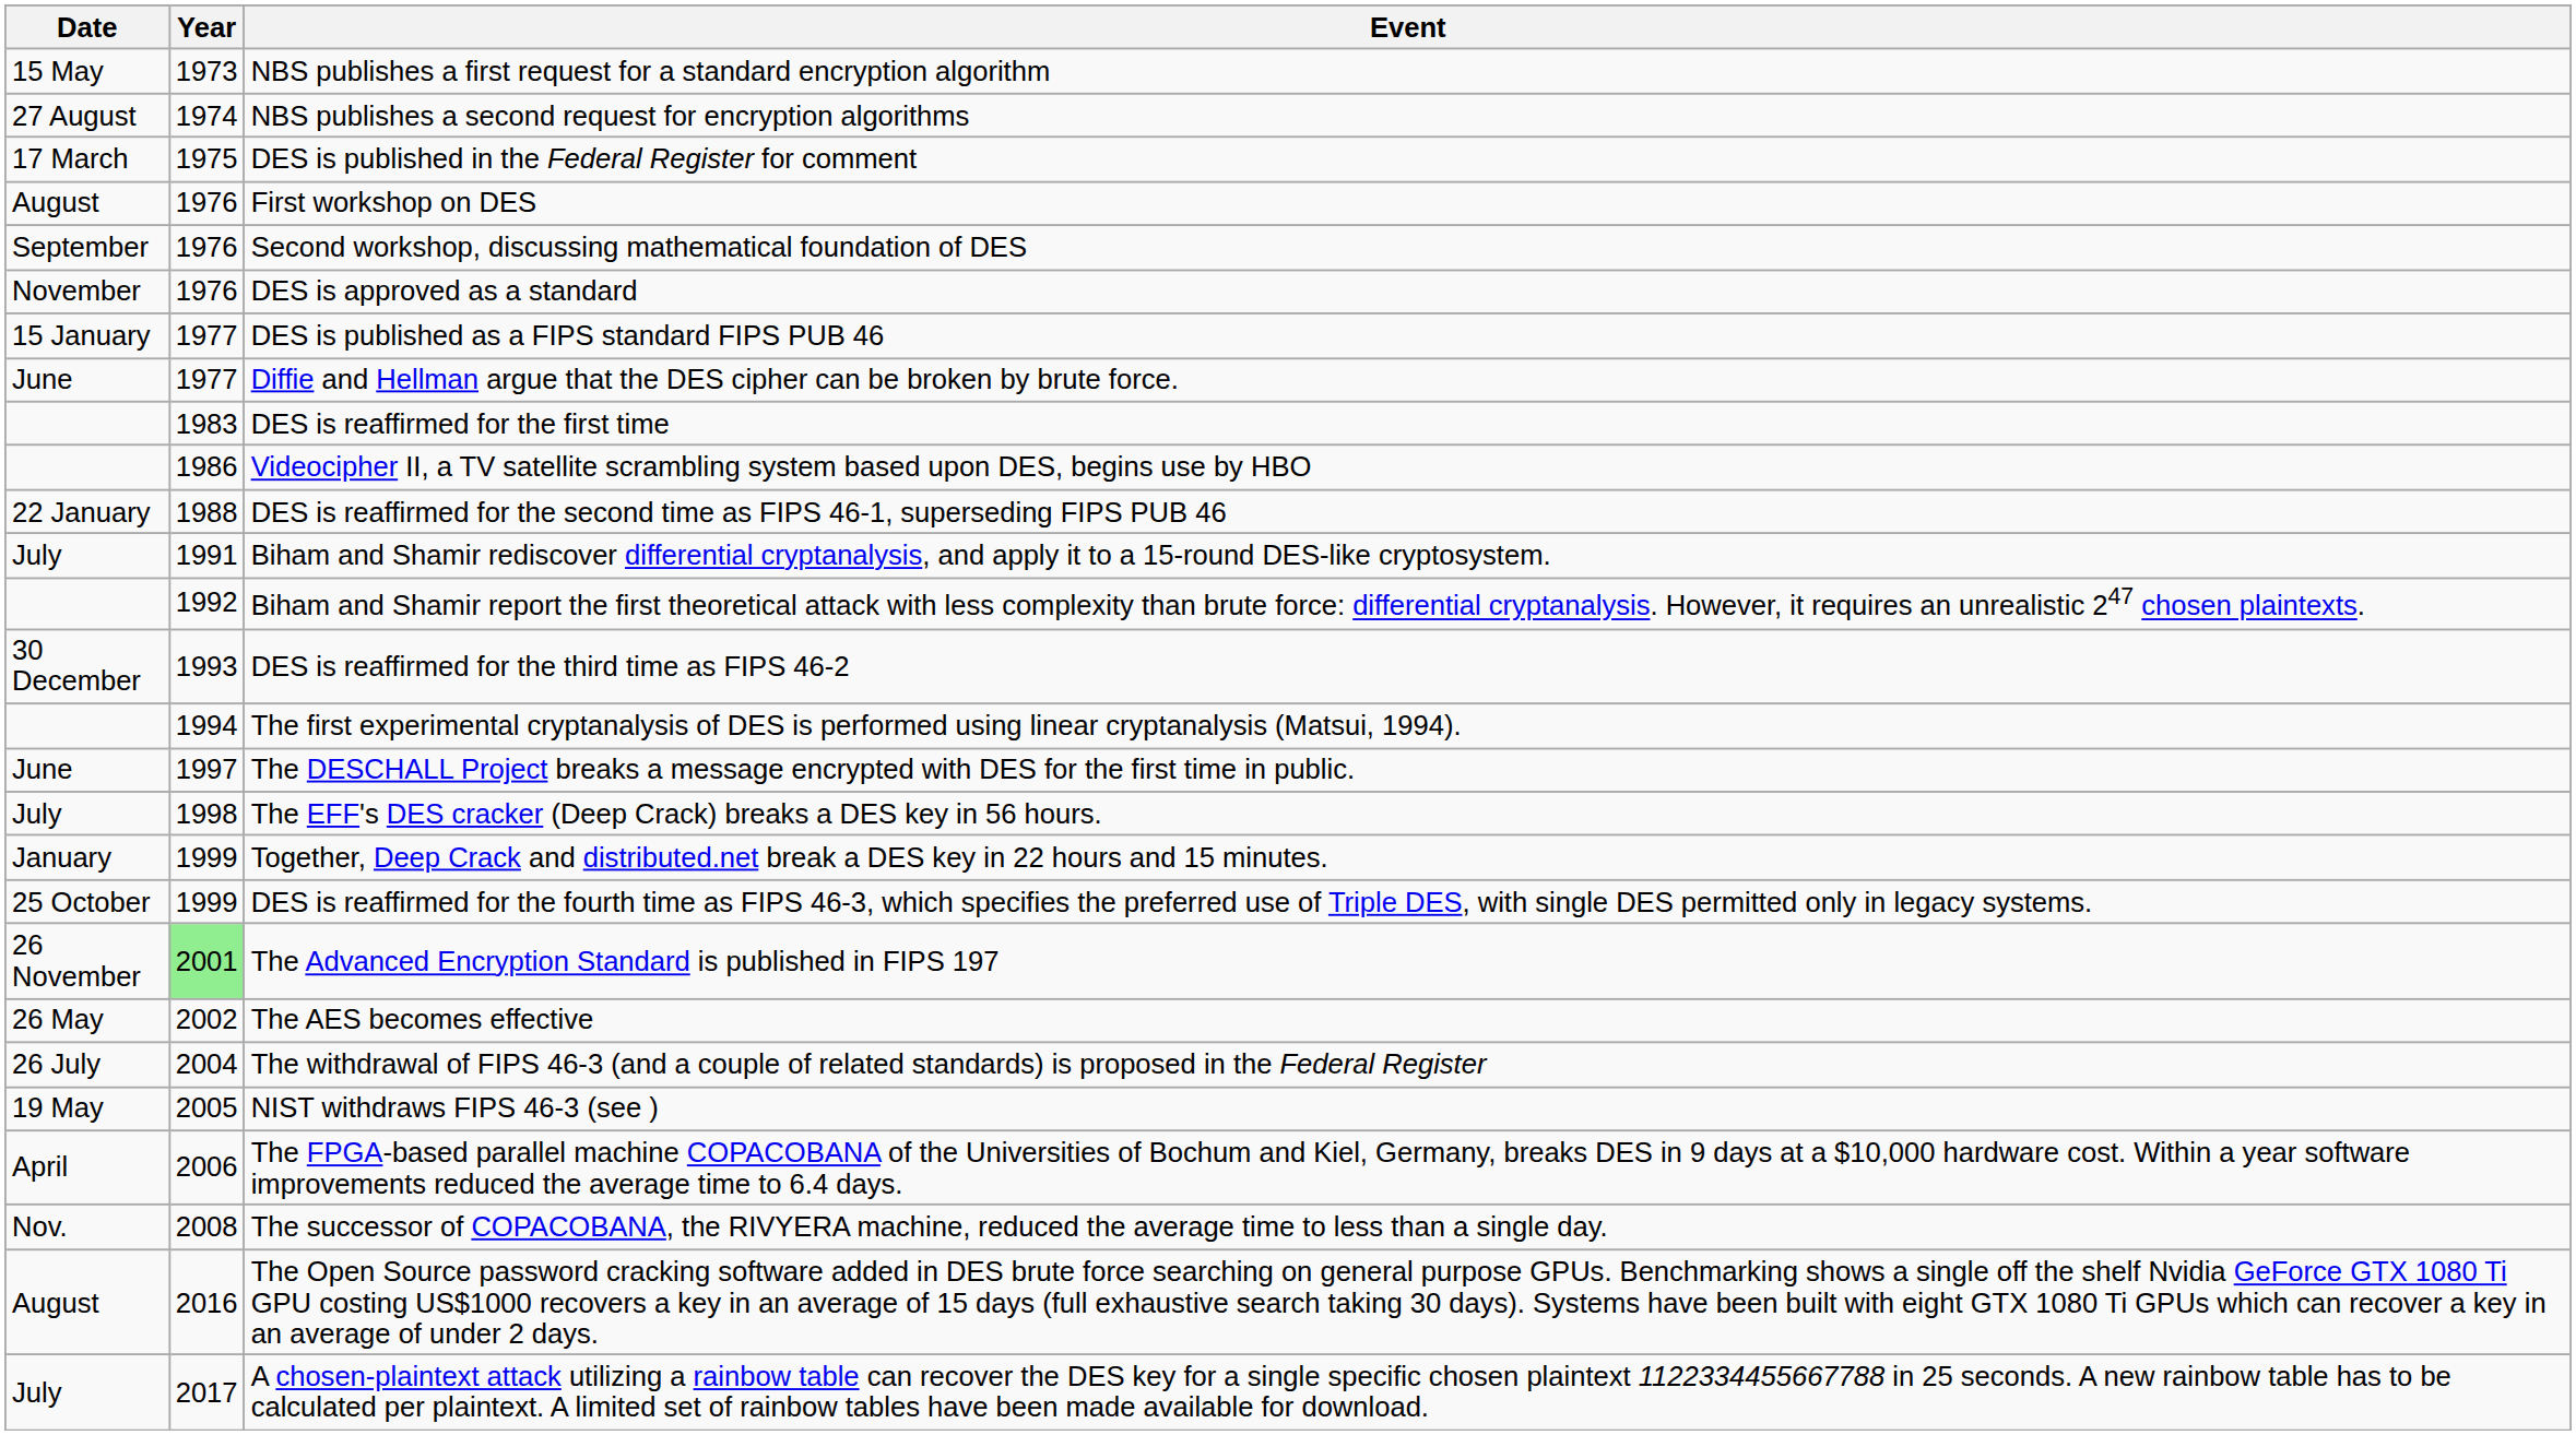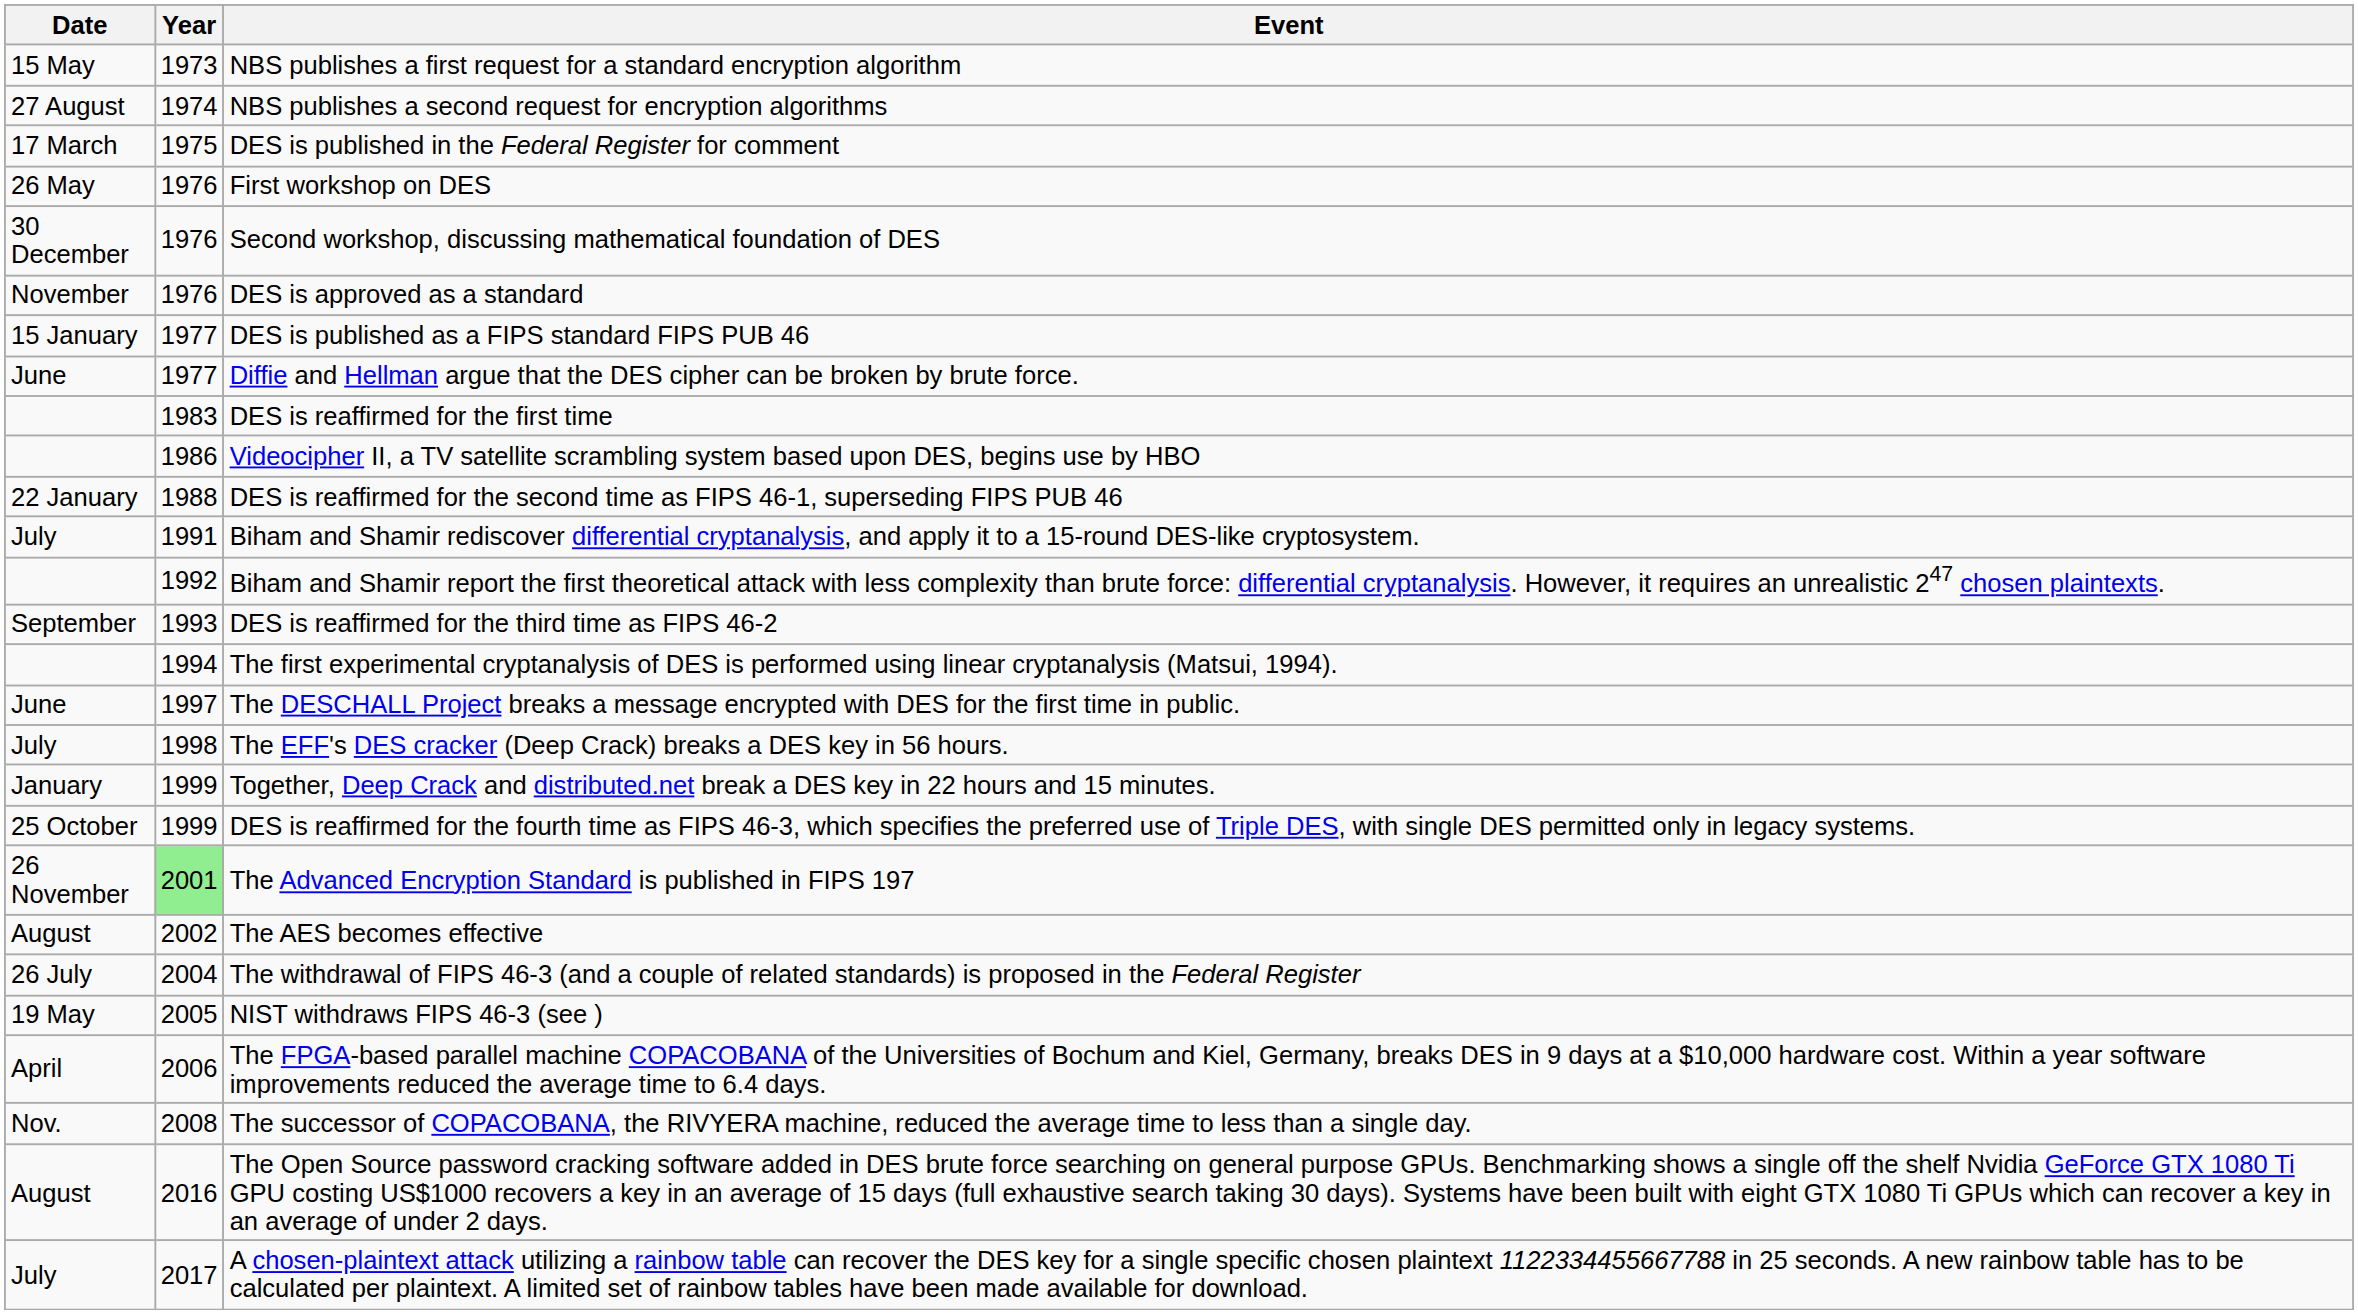First workshop on DES | Date: August -> 26 May
Second workshop, discussing mathematical foundation of DES | Date: September -> 30 December
DES is reaffirmed for the third time as FIPS 46-2 | Date: 30 December -> September
The AES becomes effective | Date: 26 May -> August
